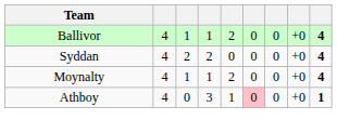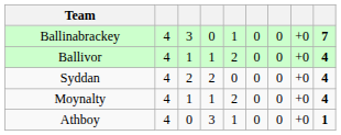+ row: Ballinabrackey | 4 | 3 | 0 | 1 | 0 | 0 | +0 | 7
Athboy | column 6: pink background -> no background
